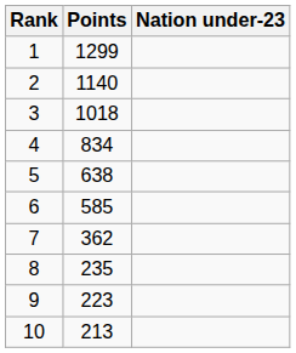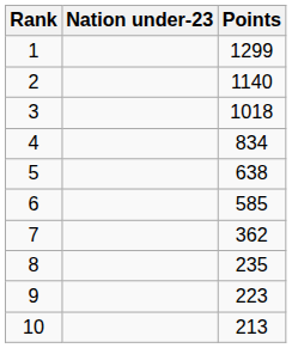columns swapped: Nation under-23 <-> Points
